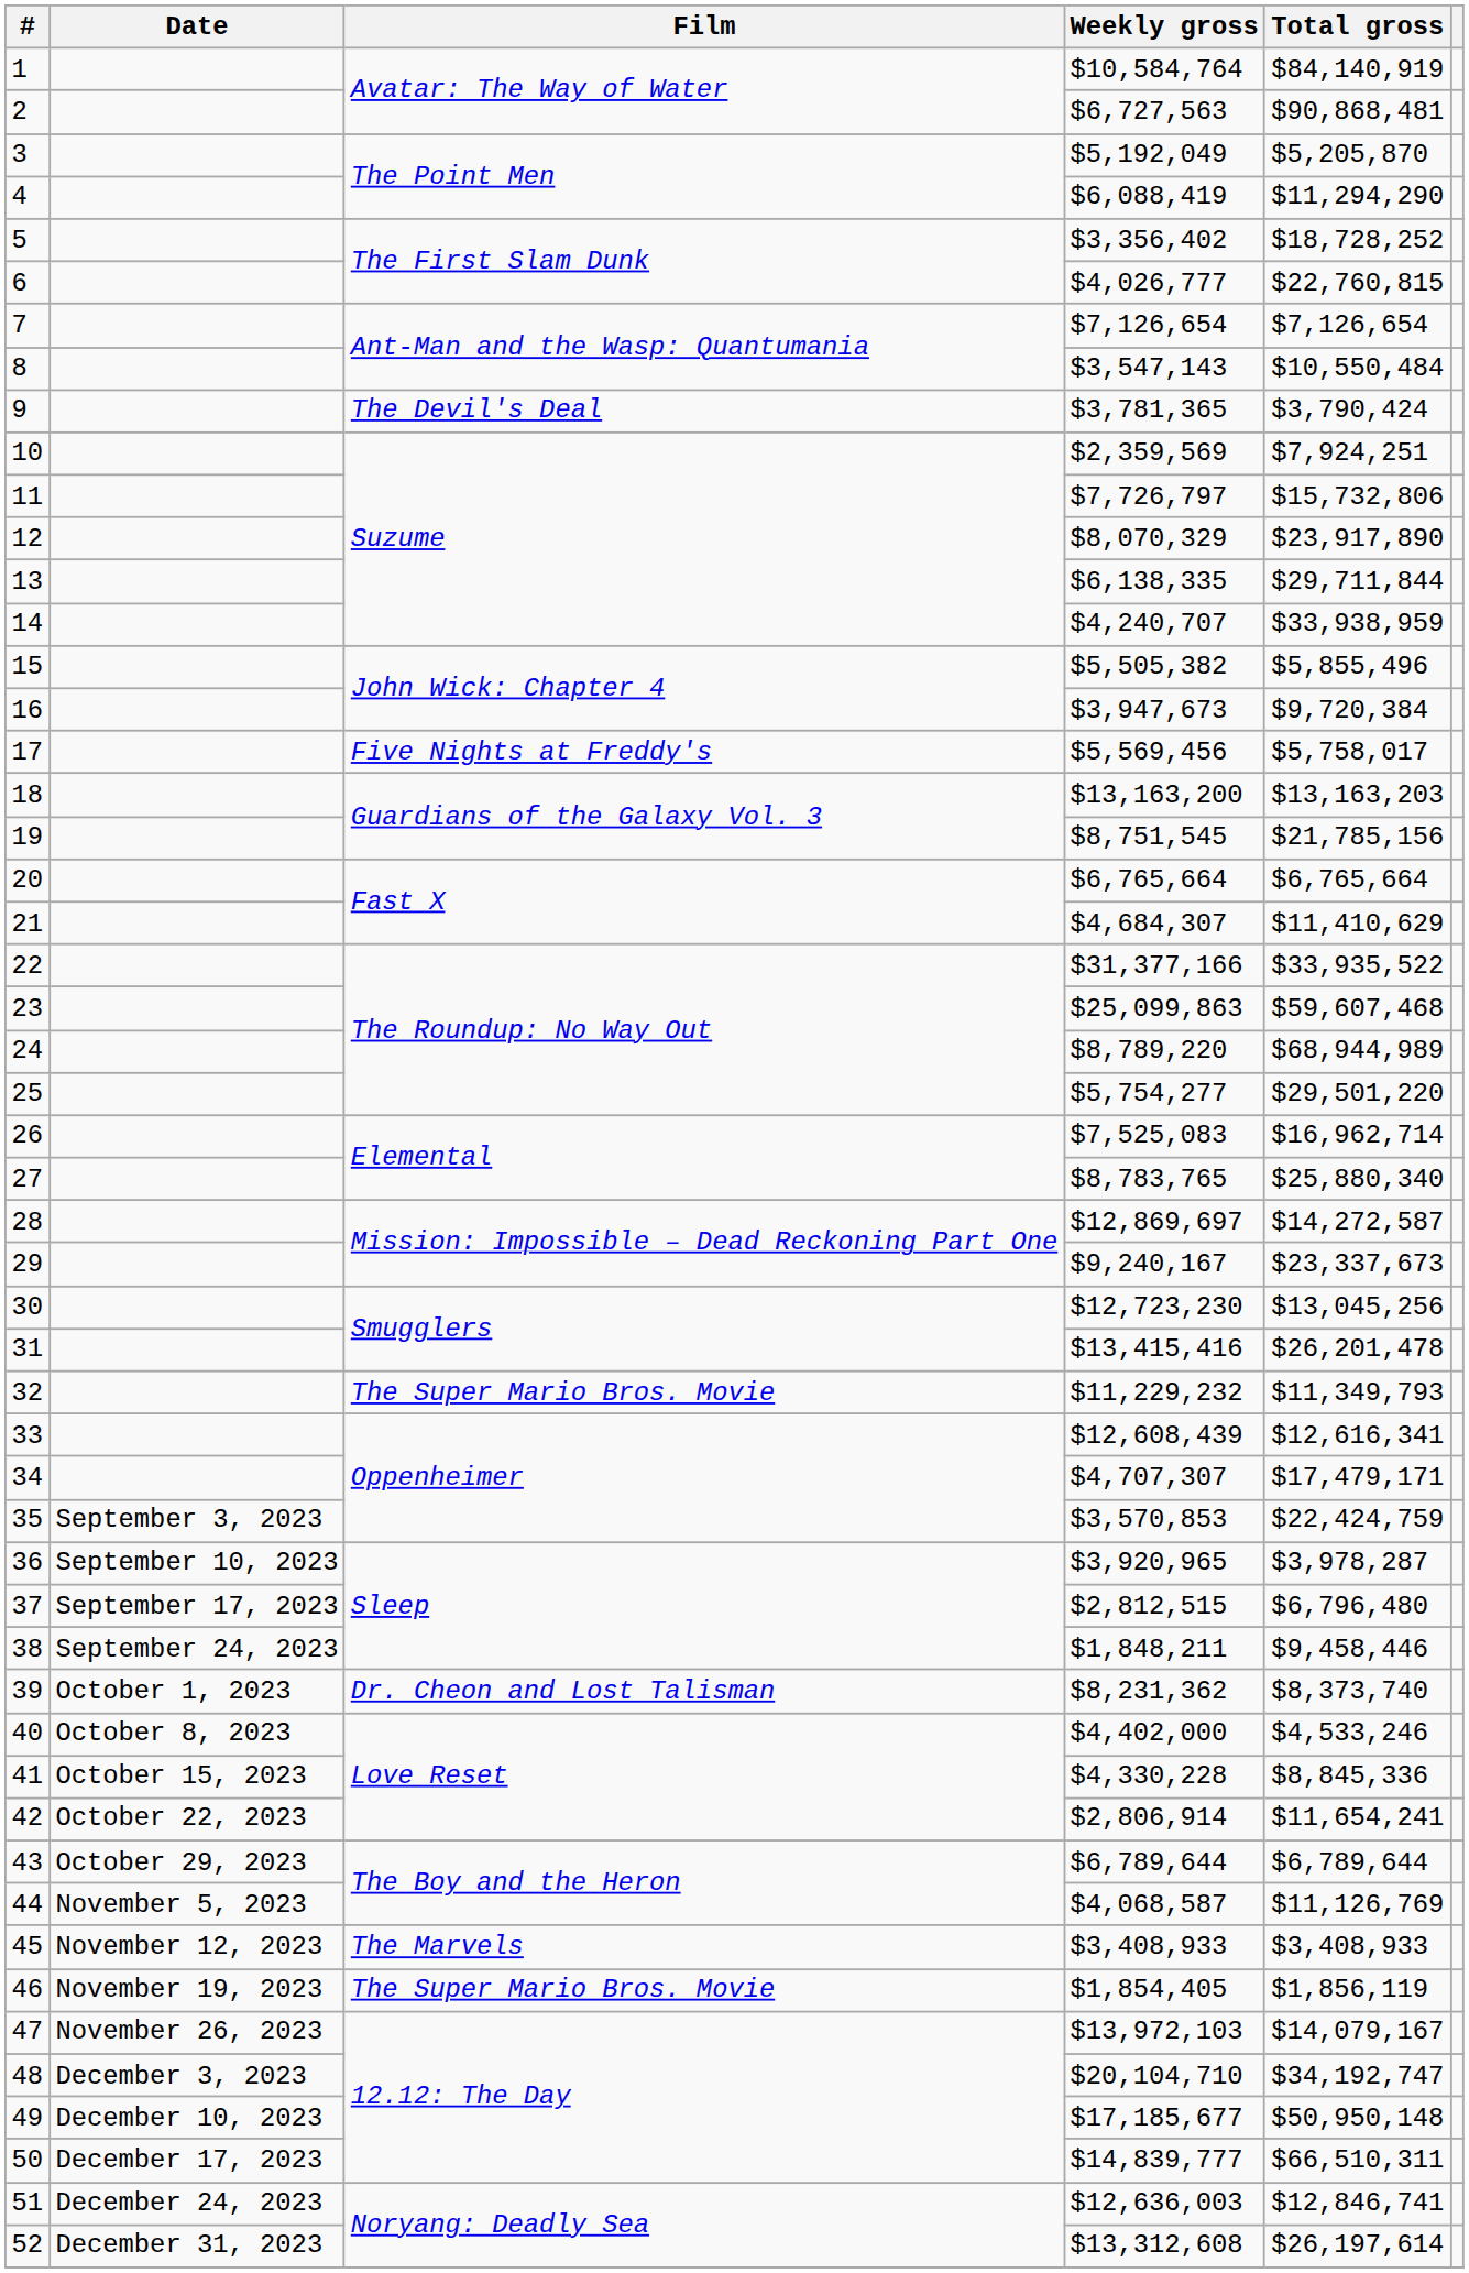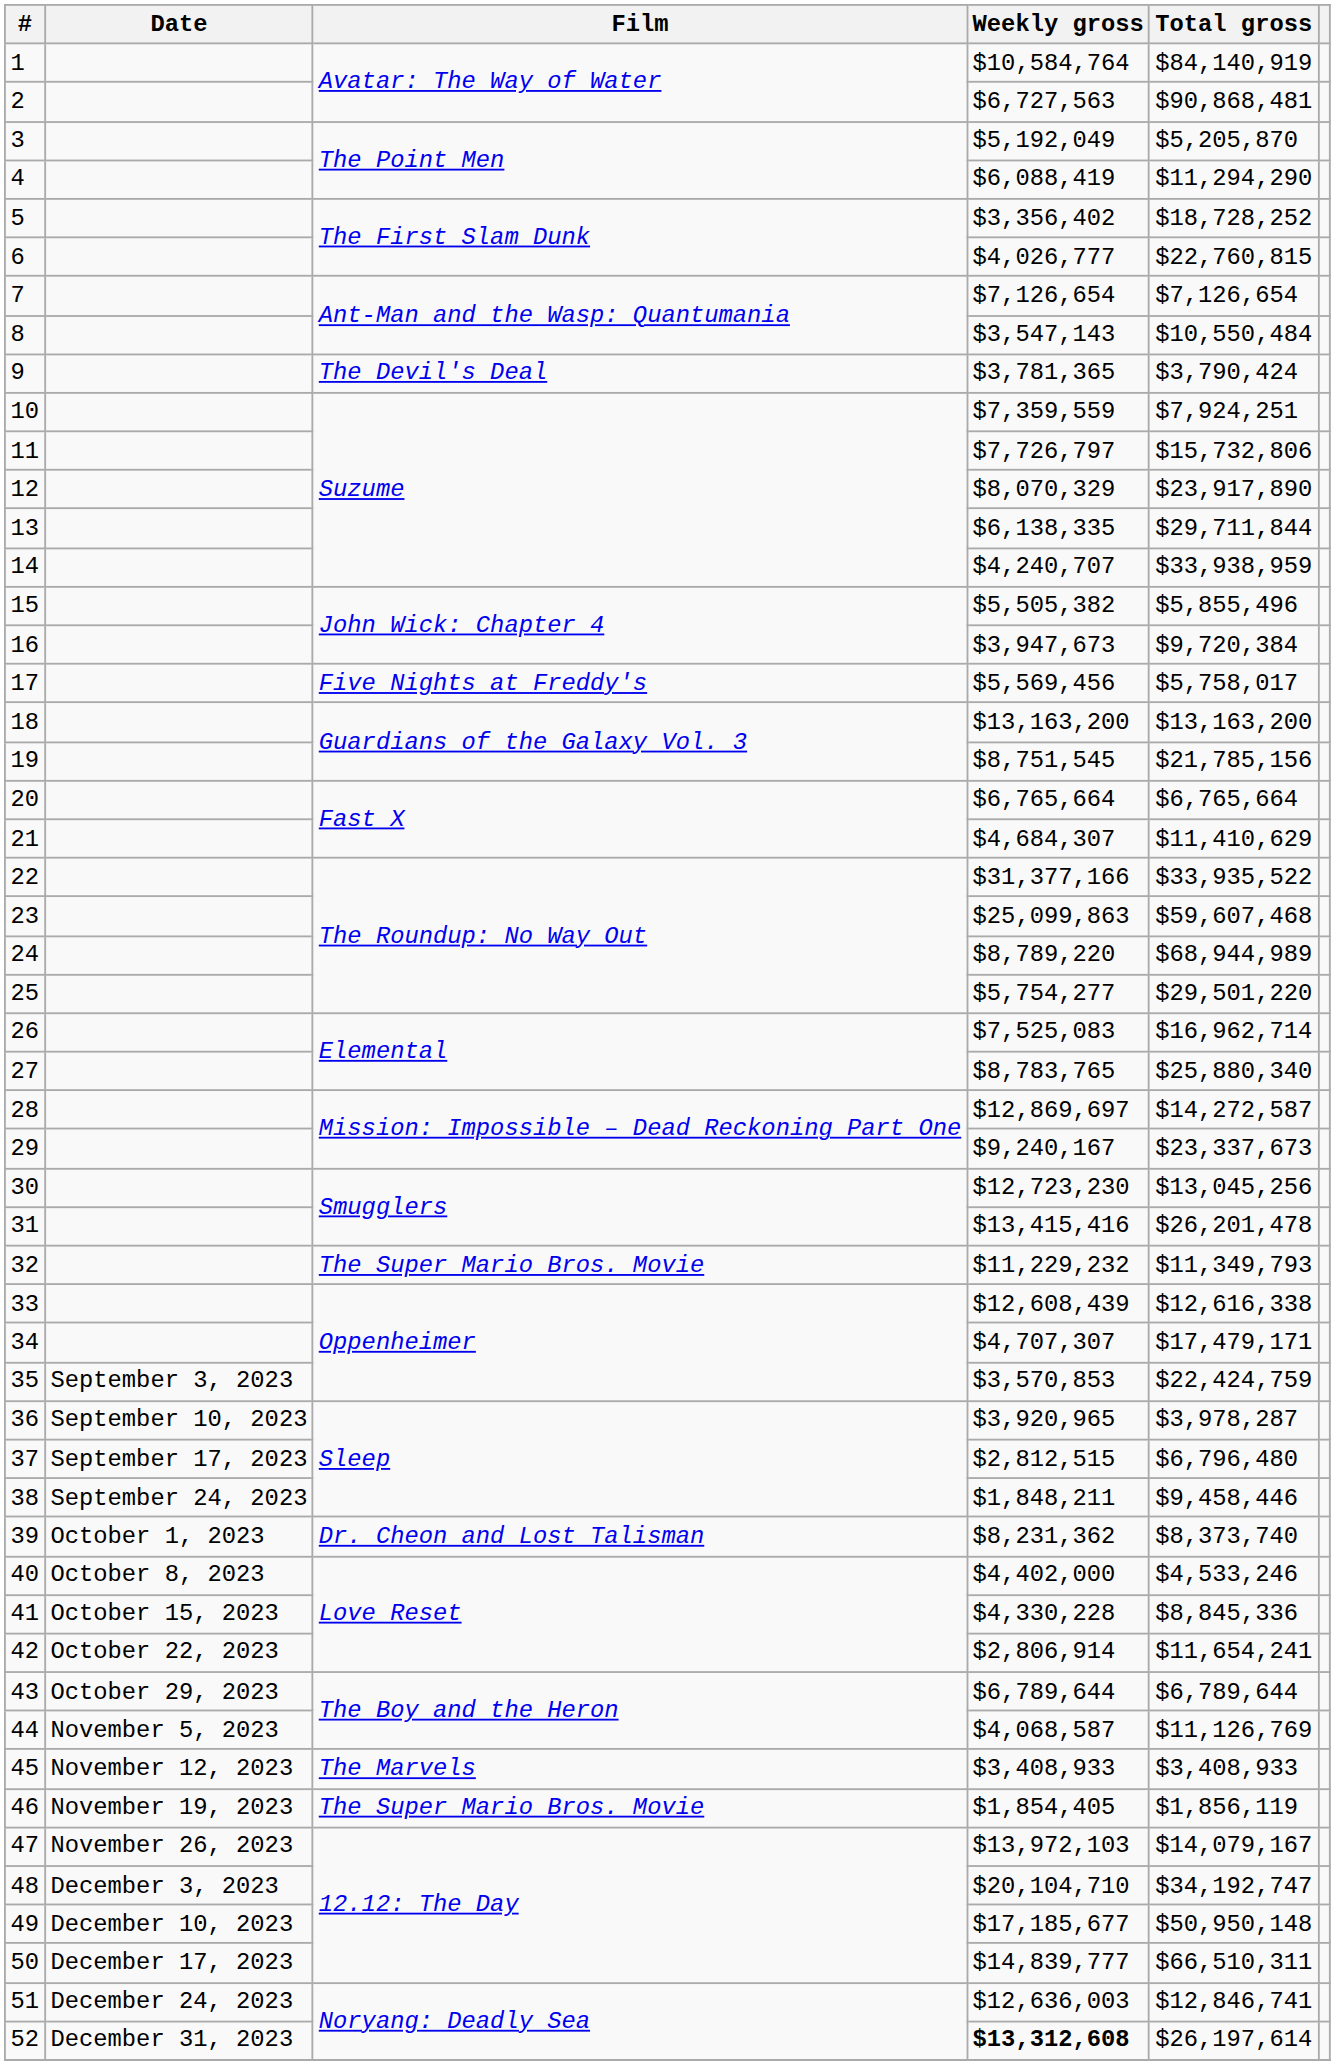10 | Weekly gross: $2,359,569 -> $7,359,559
18 | Total gross: $13,163,203 -> $13,163,200
33 | Total gross: $12,616,341 -> $12,616,338
52 | Weekly gross: normal -> bold
